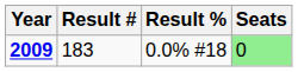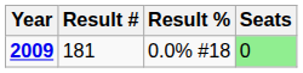2009 | Result #: 183 -> 181
